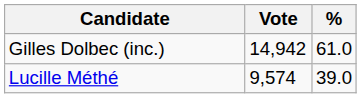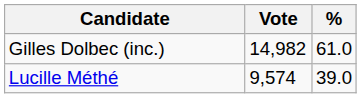Gilles Dolbec (inc.) | Vote: 14,942 -> 14,982
